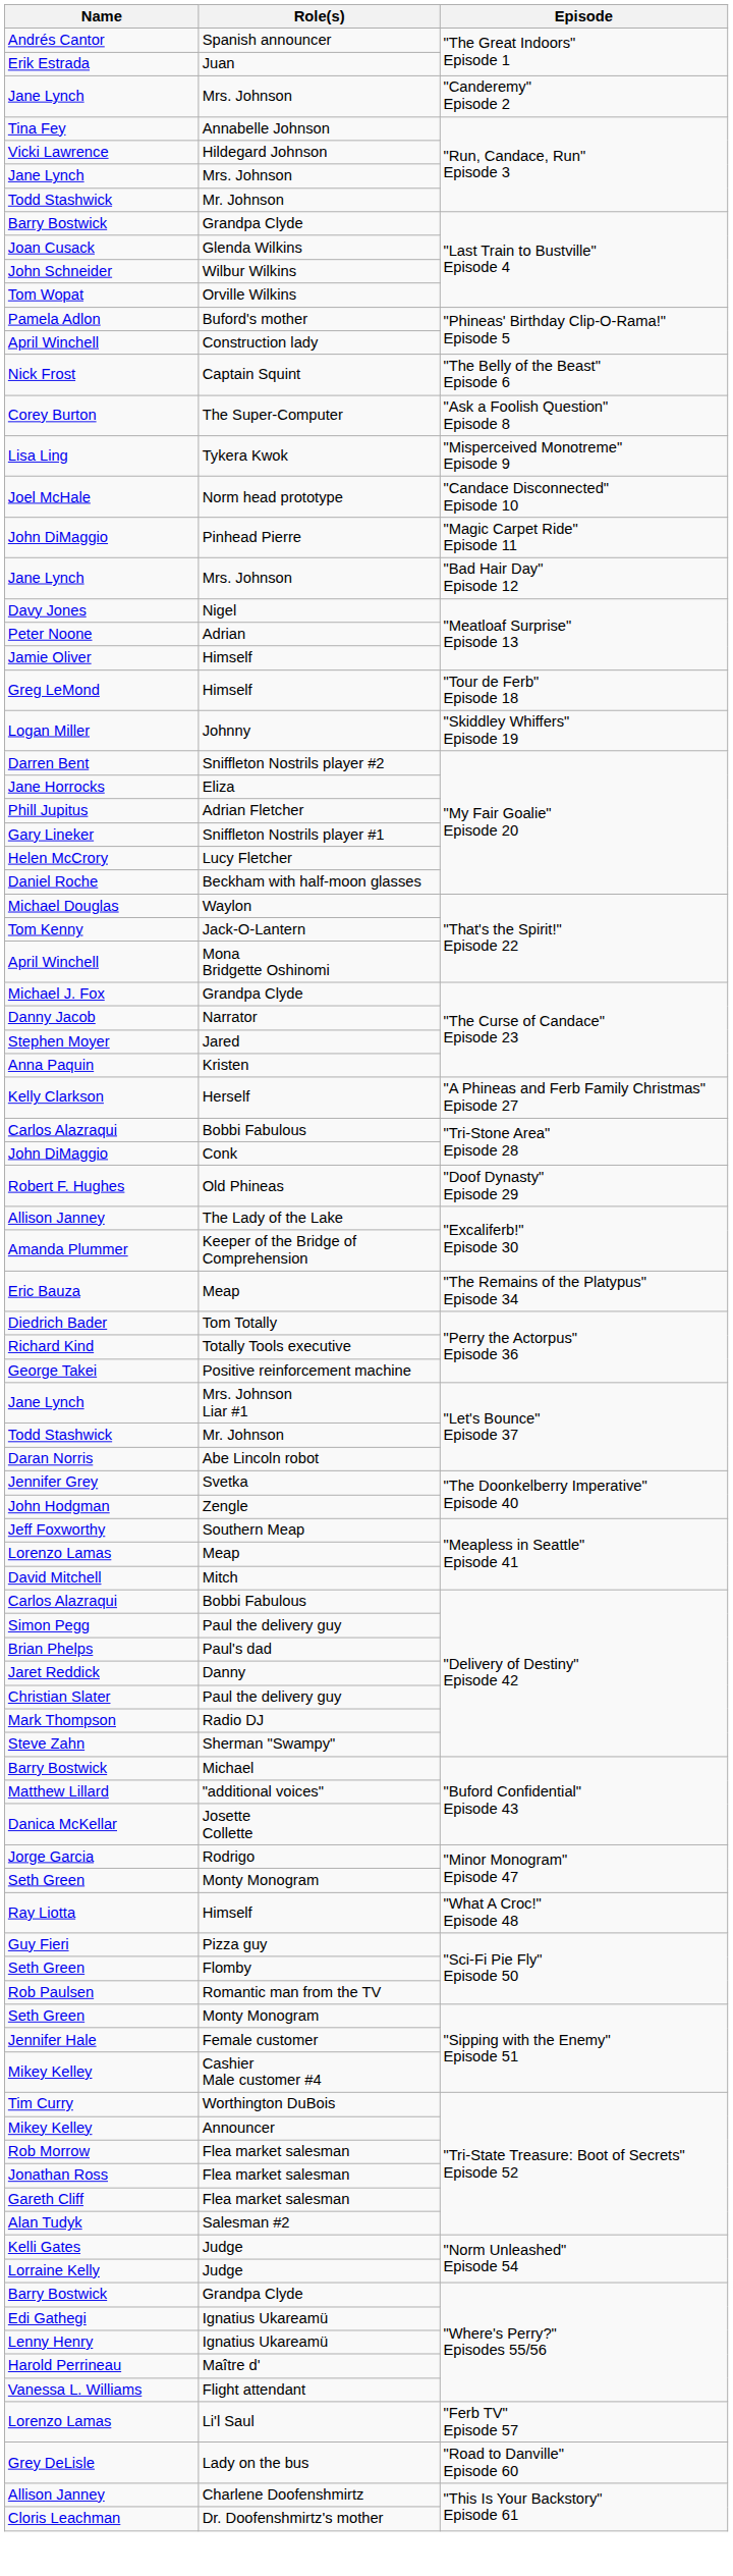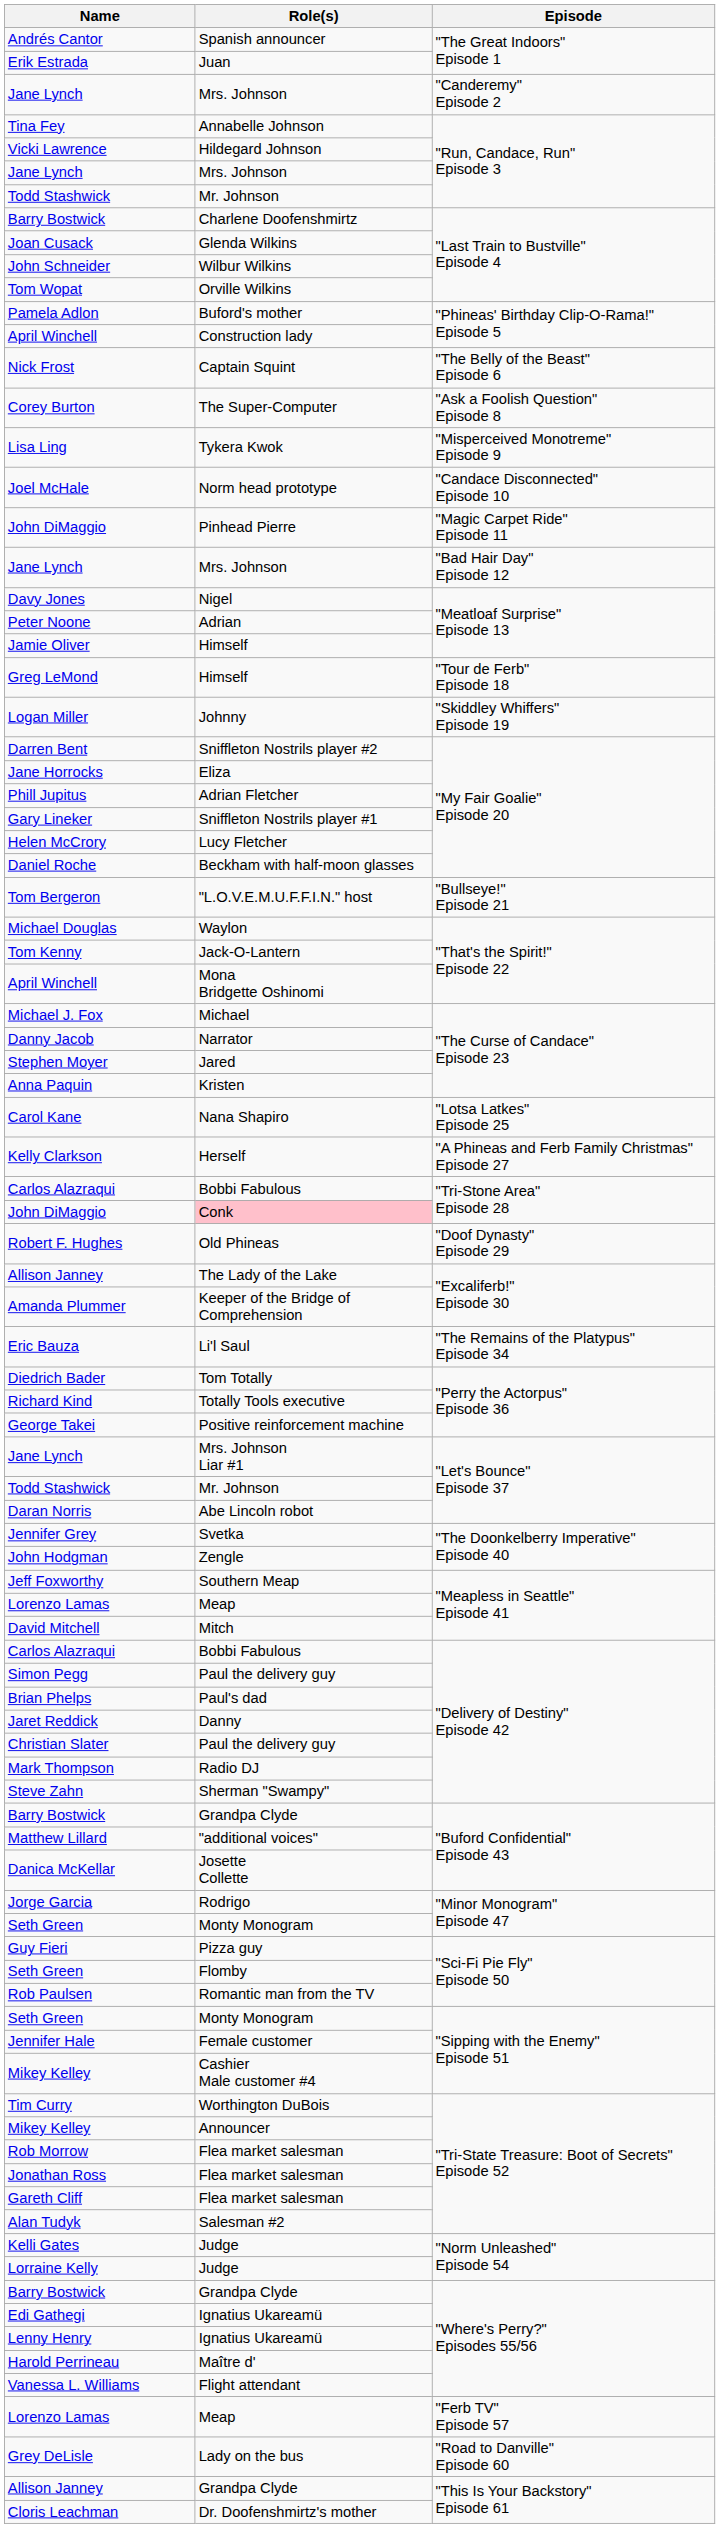Barry Bostwick / "Last Train to Bustville" Episode 4 | Role(s): Grandpa Clyde -> Charlene Doofenshmirtz
+ row: Tom Bergeron | "L.O.V.E.M.U.F.F.I.N." host | "Bullseye!" Episode 21
Michael J. Fox | Role(s): Grandpa Clyde -> Michael
+ row: Carol Kane | Nana Shapiro | "Lotsa Latkes" Episode 25
John DiMaggio / "Tri-Stone Area" Episode 28 | Role(s): no background -> pink background
Eric Bauza | Role(s): Meap -> Li'l Saul
Barry Bostwick / "Buford Confidential" Episode 43 | Role(s): Michael -> Grandpa Clyde
- row: Ray Liotta | Himself | "What A Croc!" Episode 48
Lorenzo Lamas / "Ferb TV" Episode 57 | Role(s): Li'l Saul -> Meap
Allison Janney / "This Is Your Backstory" Episode 61 | Role(s): Charlene Doofenshmirtz -> Grandpa Clyde
